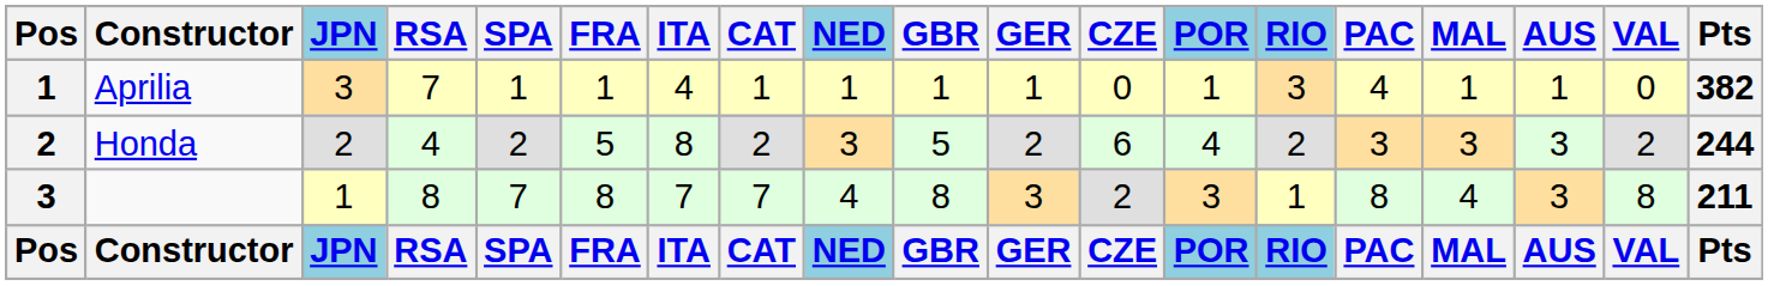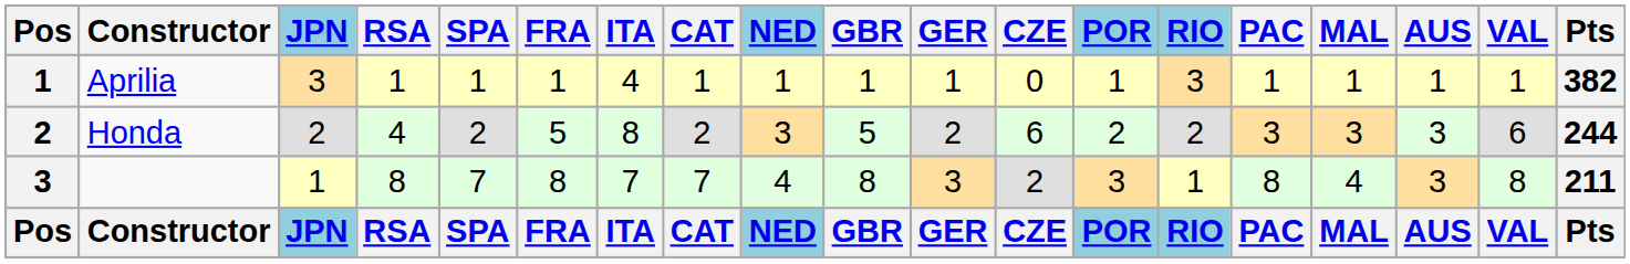Aprilia | RSA: 7 -> 1
Aprilia | PAC: 4 -> 1
Aprilia | VAL: 0 -> 1
Honda | POR: 4 -> 2
Honda | VAL: 2 -> 6
